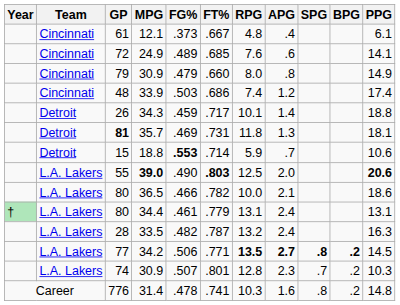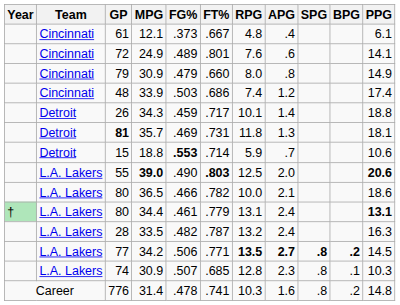72 | FT%: .685 -> .801
80 / 34.4 | PPG: normal -> bold
74 | FT%: .801 -> .685
74 | SPG: .7 -> .8
74 | BPG: .2 -> .1
